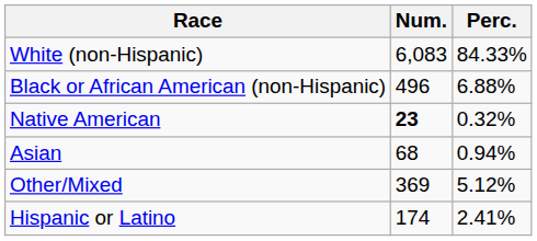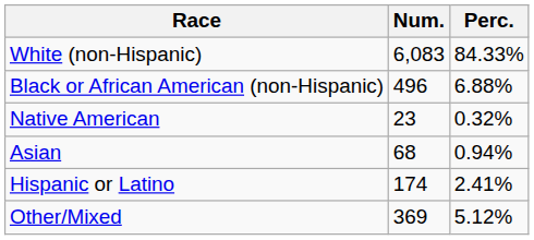Native American | Num.: bold -> normal
rows swapped: Other/Mixed <-> Hispanic or Latino
